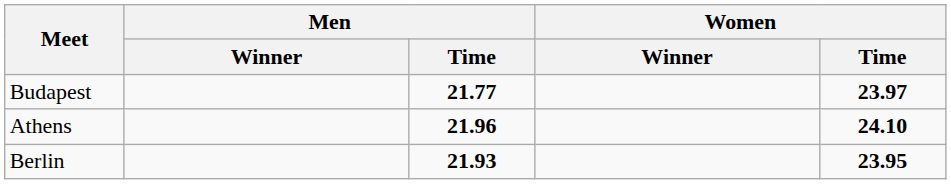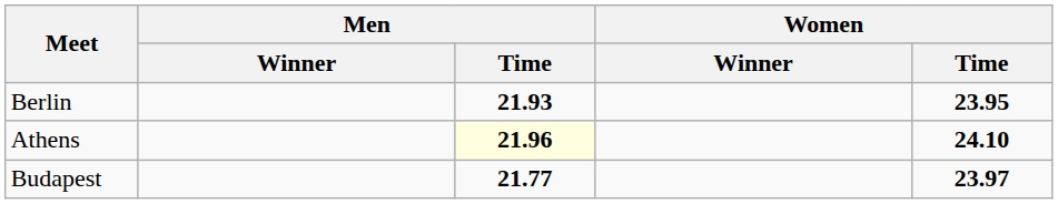rows swapped: Berlin <-> Budapest
Athens | Men / Time: no background -> lightyellow background
